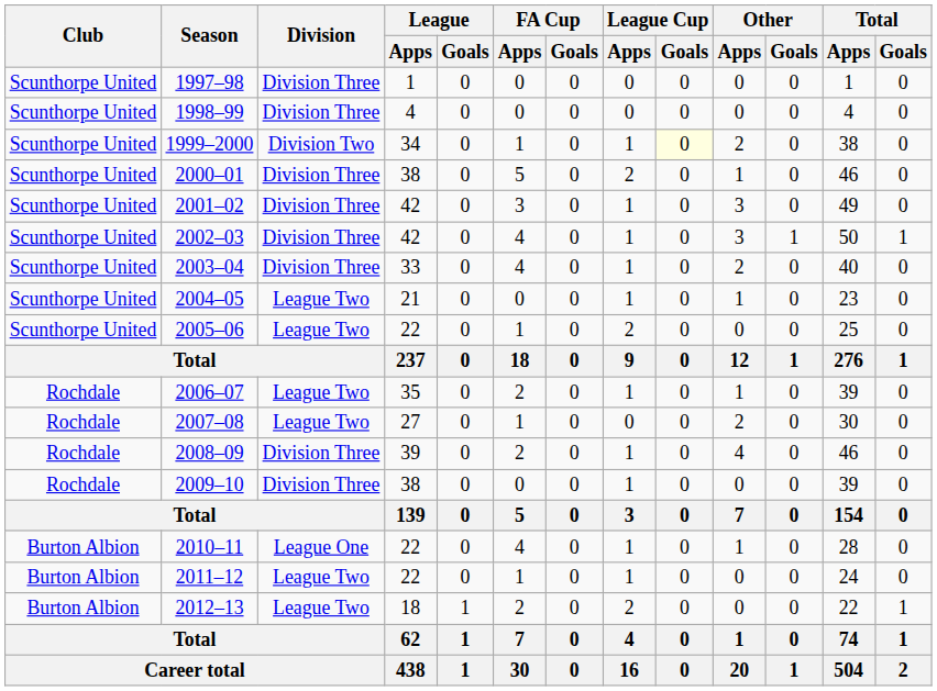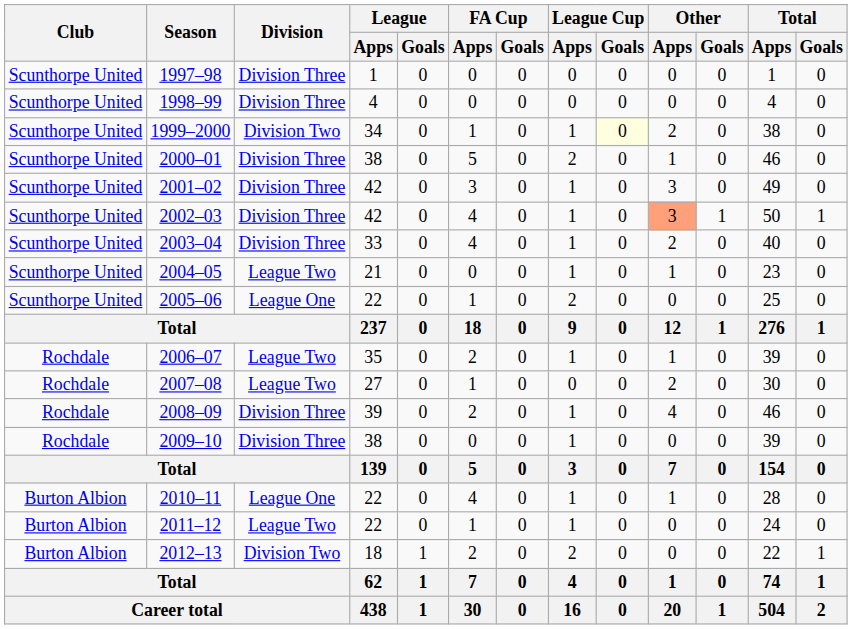2002–03 | Other / Apps: no background -> lightsalmon background
2005–06 | Division: League Two -> League One
2012–13 | Division: League Two -> Division Two
